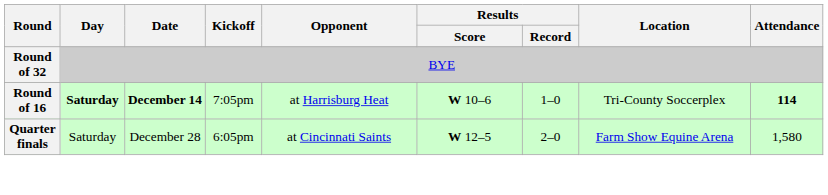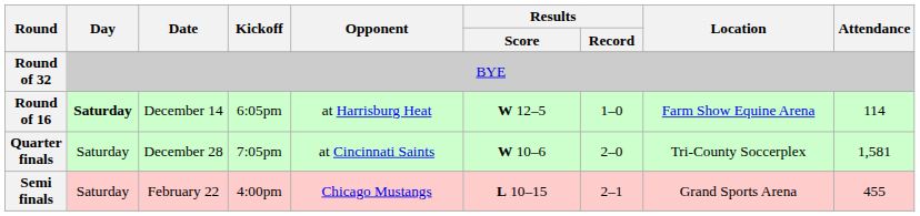Round of 16 | Date: bold -> normal
Round of 16 | Kickoff: 7:05pm -> 6:05pm
Round of 16 | Results / Score: W 10–6 -> W 12–5
Round of 16 | Location: Tri-County Soccerplex -> Farm Show Equine Arena
Round of 16 | Attendance: bold -> normal
Quarter finals | Kickoff: 6:05pm -> 7:05pm
Quarter finals | Results / Score: W 12–5 -> W 10–6
Quarter finals | Location: Farm Show Equine Arena -> Tri-County Soccerplex
Quarter finals | Attendance: 1,580 -> 1,581
+ row: Semi finals | Saturday | February 22 | 4:00pm | Chicago Mustangs | L 10–15 | 2–1 | Grand Sports Arena | 455
